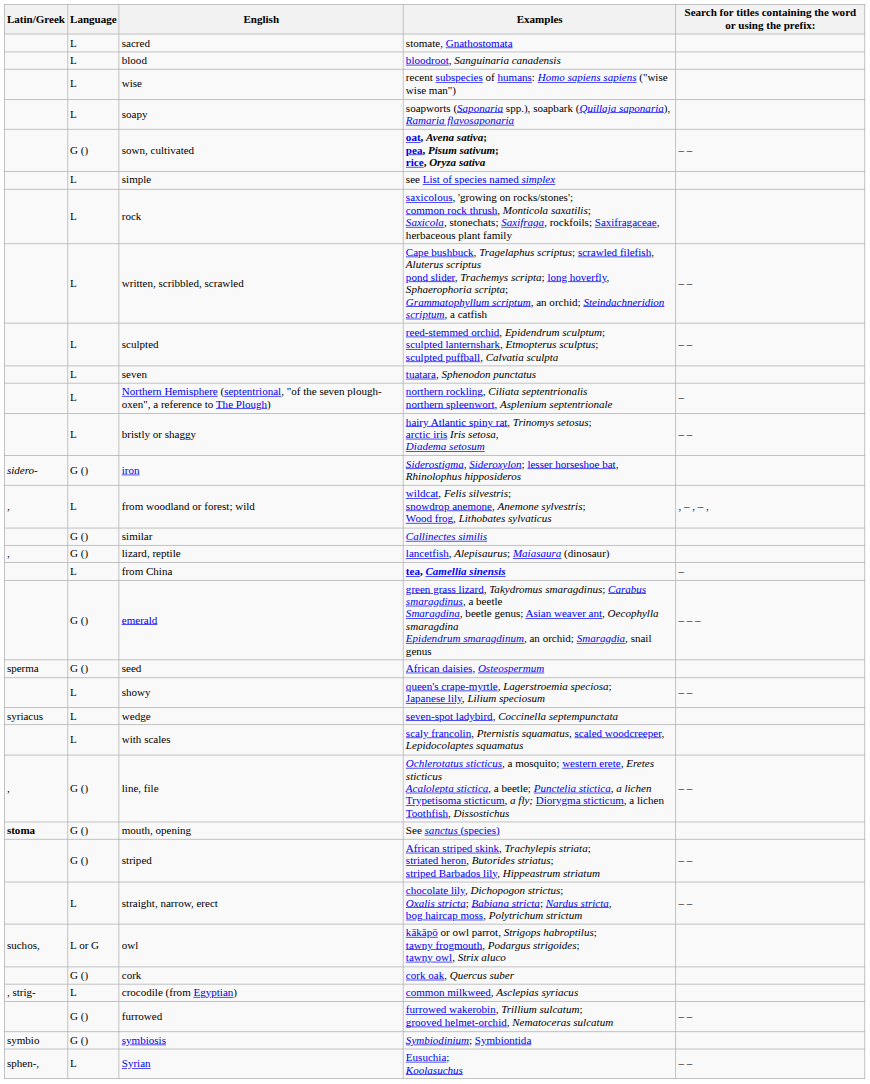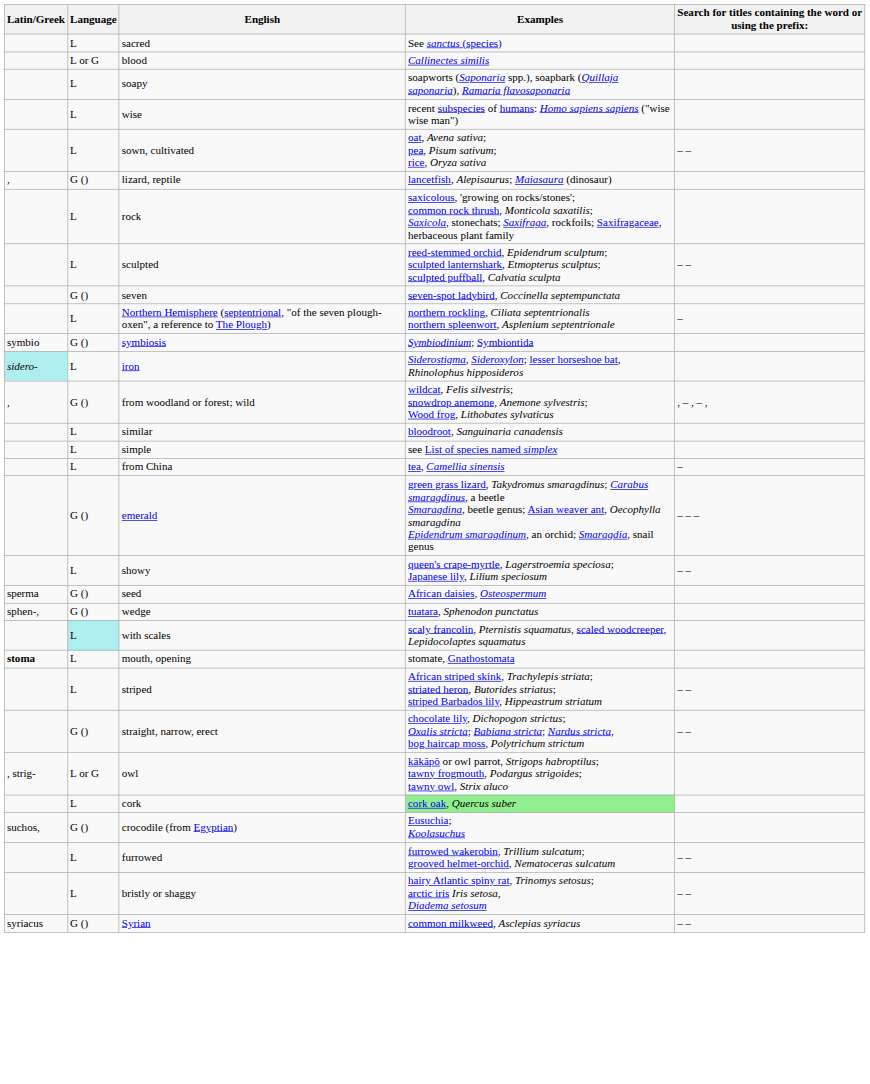sacred | Examples: stomate, Gnathostomata -> See sanctus (species)
blood | Language: L -> L or G
blood | Examples: bloodroot, Sanguinaria canadensis -> Callinectes similis
rows swapped: wise <-> soapy
sown, cultivated | Language: G () -> L
sown, cultivated | Examples: bold -> normal
rows swapped: lizard, reptile <-> simple
- row: L | written, scribbled, scrawled | Cape bushbuck, Tragelaphus scriptus; scrawled filefish, Aluterus scriptus pond slider, Trachemys scripta; long hoverfly, Sphaerophoria scripta; Grammatophyllum scriptum, an orchid; Steindachneridion scriptum, a catfish | – –
seven | Language: L -> G ()
seven | Examples: tuatara, Sphenodon punctatus -> seven-spot ladybird, Coccinella septempunctata
rows swapped: bristly or shaggy <-> symbiosis
iron | Latin/Greek: no background -> paleturquoise background
iron | Language: G () -> L
from woodland or forest; wild | Language: L -> G ()
similar | Language: G () -> L
similar | Examples: Callinectes similis -> bloodroot, Sanguinaria canadensis
from China | Examples: bold -> normal
rows swapped: showy <-> seed
wedge | Latin/Greek: syriacus -> sphen-,
wedge | Language: L -> G ()
wedge | Examples: seven-spot ladybird, Coccinella septempunctata -> tuatara, Sphenodon punctatus
with scales | Language: no background -> paleturquoise background
- row: , | G () | line, file | Ochlerotatus sticticus, a mosquito; western erete, Eretes sticticus Acalolepta stictica, a beetle; Punctelia stictica, a lichen Trypetisoma sticticum, a fly; Diorygma sticticum, a lichen Toothfish, Dissostichus | – –
mouth, opening | Language: G () -> L
mouth, opening | Examples: See sanctus (species) -> stomate, Gnathostomata
striped | Language: G () -> L
straight, narrow, erect | Language: L -> G ()
owl | Latin/Greek: suchos, -> , strig-
cork | Language: G () -> L
cork | Examples: no background -> lightgreen background
crocodile (from Egyptian) | Latin/Greek: , strig- -> suchos,
crocodile (from Egyptian) | Language: L -> G ()
crocodile (from Egyptian) | Examples: common milkweed, Asclepias syriacus -> Eusuchia; Koolasuchus
furrowed | Language: G () -> L
Syrian | Latin/Greek: sphen-, -> syriacus
Syrian | Language: L -> G ()
Syrian | Examples: Eusuchia; Koolasuchus -> common milkweed, Asclepias syriacus
